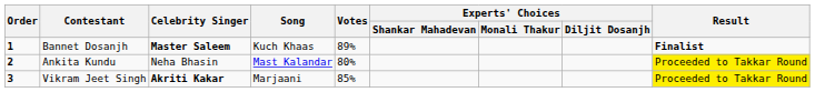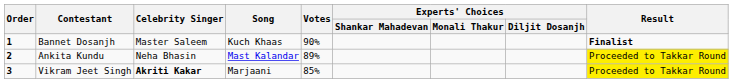Bannet Dosanjh | Celebrity Singer: bold -> normal
Bannet Dosanjh | Votes: 89% -> 90%
Ankita Kundu | Votes: 80% -> 89%
